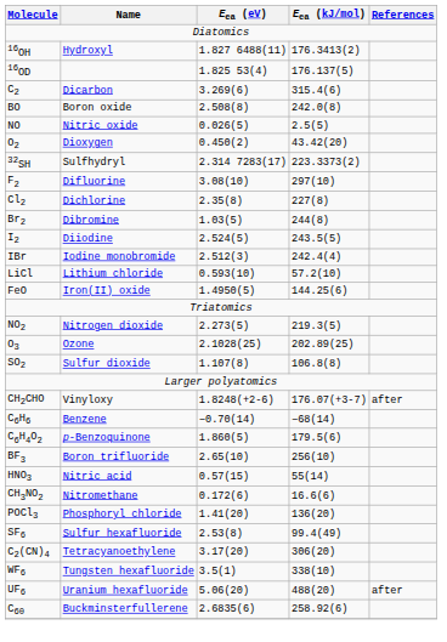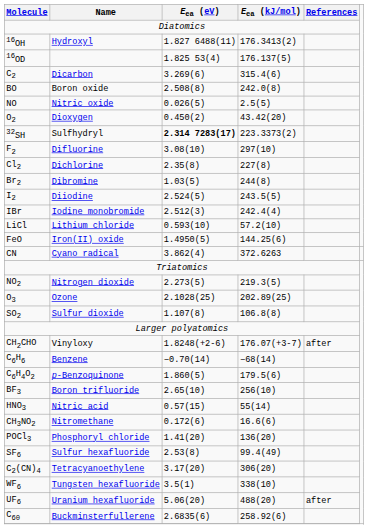32SH | Eea (eV): normal -> bold
+ row: CN | Cyano radical | 3.862(4) | 372.6263
